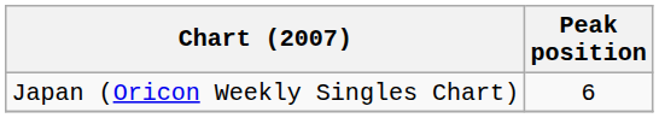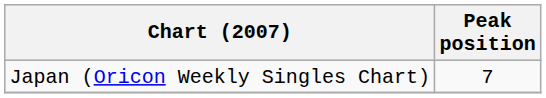Japan (Oricon Weekly Singles Chart) | Peak position: 6 -> 7
